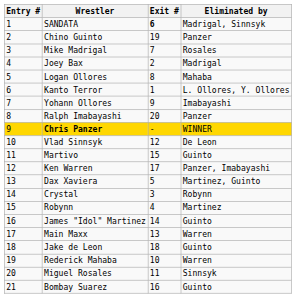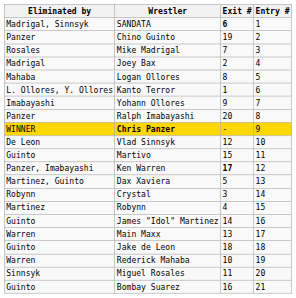columns swapped: Entry # <-> Eliminated by
Ken Warren | Exit #: normal -> bold
